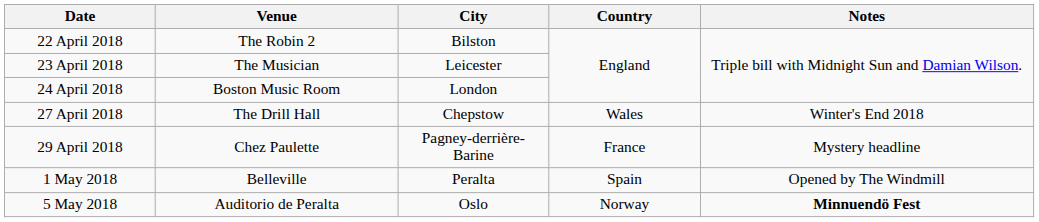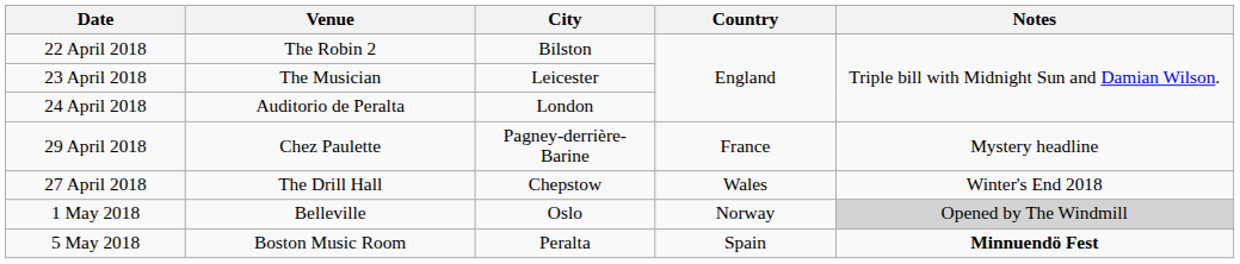24 April 2018 | Venue: Boston Music Room -> Auditorio de Peralta
rows swapped: 27 April 2018 <-> 29 April 2018
1 May 2018 | City: Peralta -> Oslo
1 May 2018 | Country: Spain -> Norway
1 May 2018 | Notes: no background -> lightgrey background
5 May 2018 | Venue: Auditorio de Peralta -> Boston Music Room
5 May 2018 | City: Oslo -> Peralta
5 May 2018 | Country: Norway -> Spain
